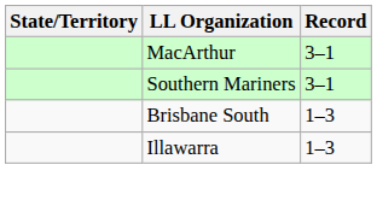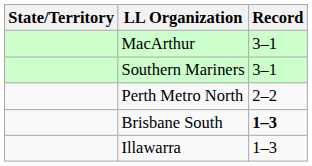+ row: Perth Metro North | 2–2
Brisbane South | Record: normal -> bold
